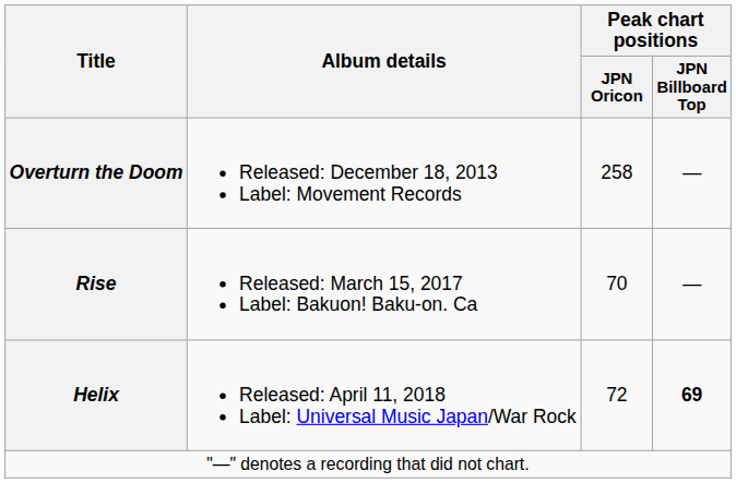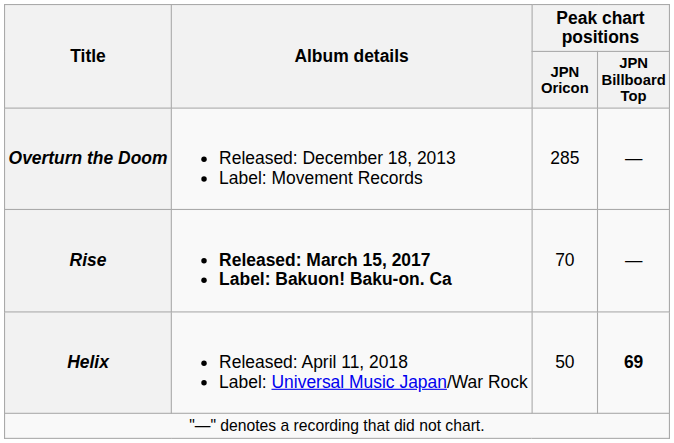Overturn the Doom | Peak chart positions / JPN Oricon: 258 -> 285
Rise | Album details: normal -> bold
Helix | Peak chart positions / JPN Oricon: 72 -> 50
